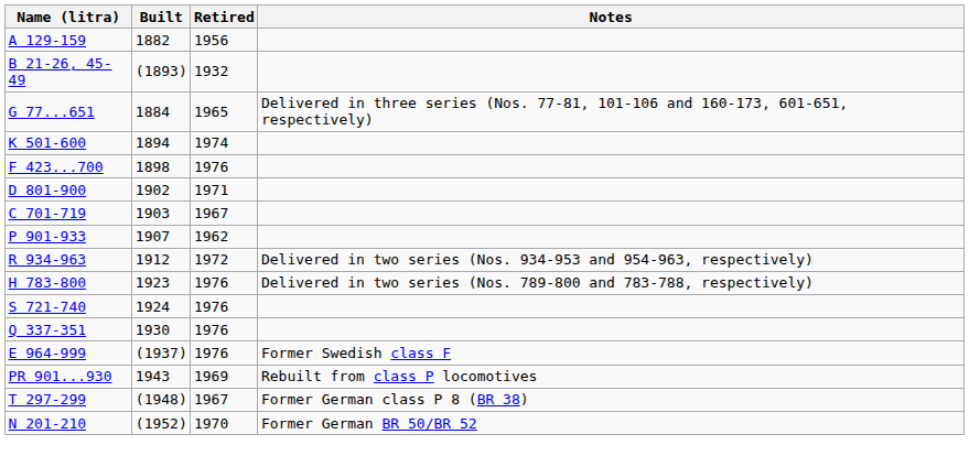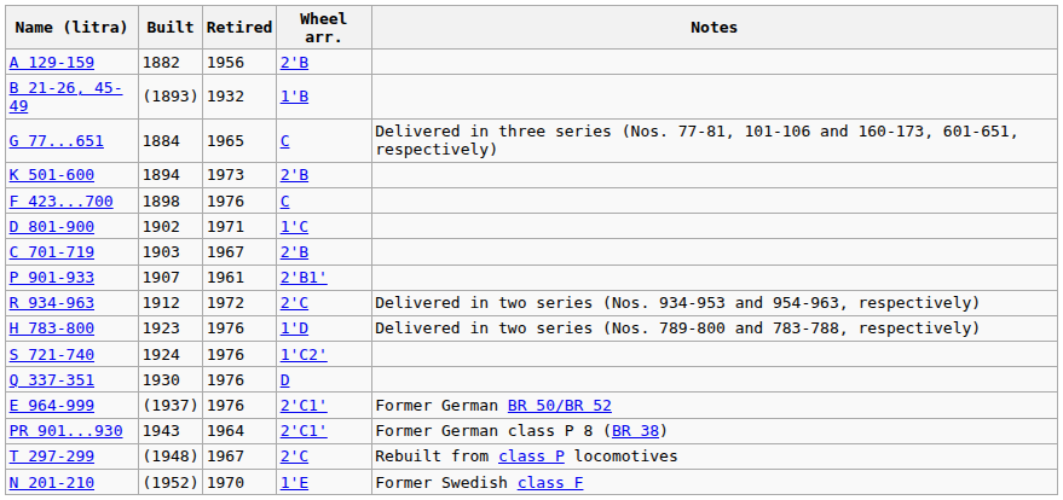+ column: Wheel arr. | 2'B | 1'B | C | 2'B | C | 1'C | 2'B | 2'B1' | 2'C | 1'D | 1'C2' | D | 2'C1' | 2'C1' | 2'C | 1'E
K 501-600 | Retired: 1974 -> 1973
P 901-933 | Retired: 1962 -> 1961
E 964-999 | Notes: Former Swedish class F -> Former German BR 50/BR 52
PR 901...930 | Retired: 1969 -> 1964
PR 901...930 | Notes: Rebuilt from class P locomotives -> Former German class P 8 (BR 38)
T 297-299 | Notes: Former German class P 8 (BR 38) -> Rebuilt from class P locomotives
N 201-210 | Notes: Former German BR 50/BR 52 -> Former Swedish class F
